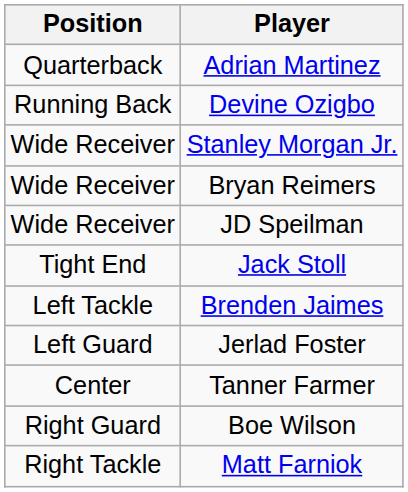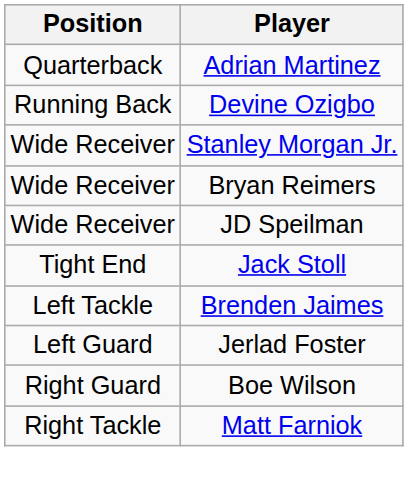- row: Center | Tanner Farmer
